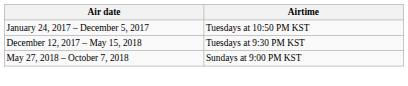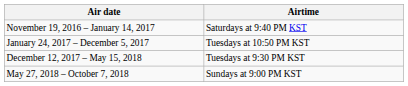+ row: November 19, 2016 – January 14, 2017 | Saturdays at 9:40 PM KST
